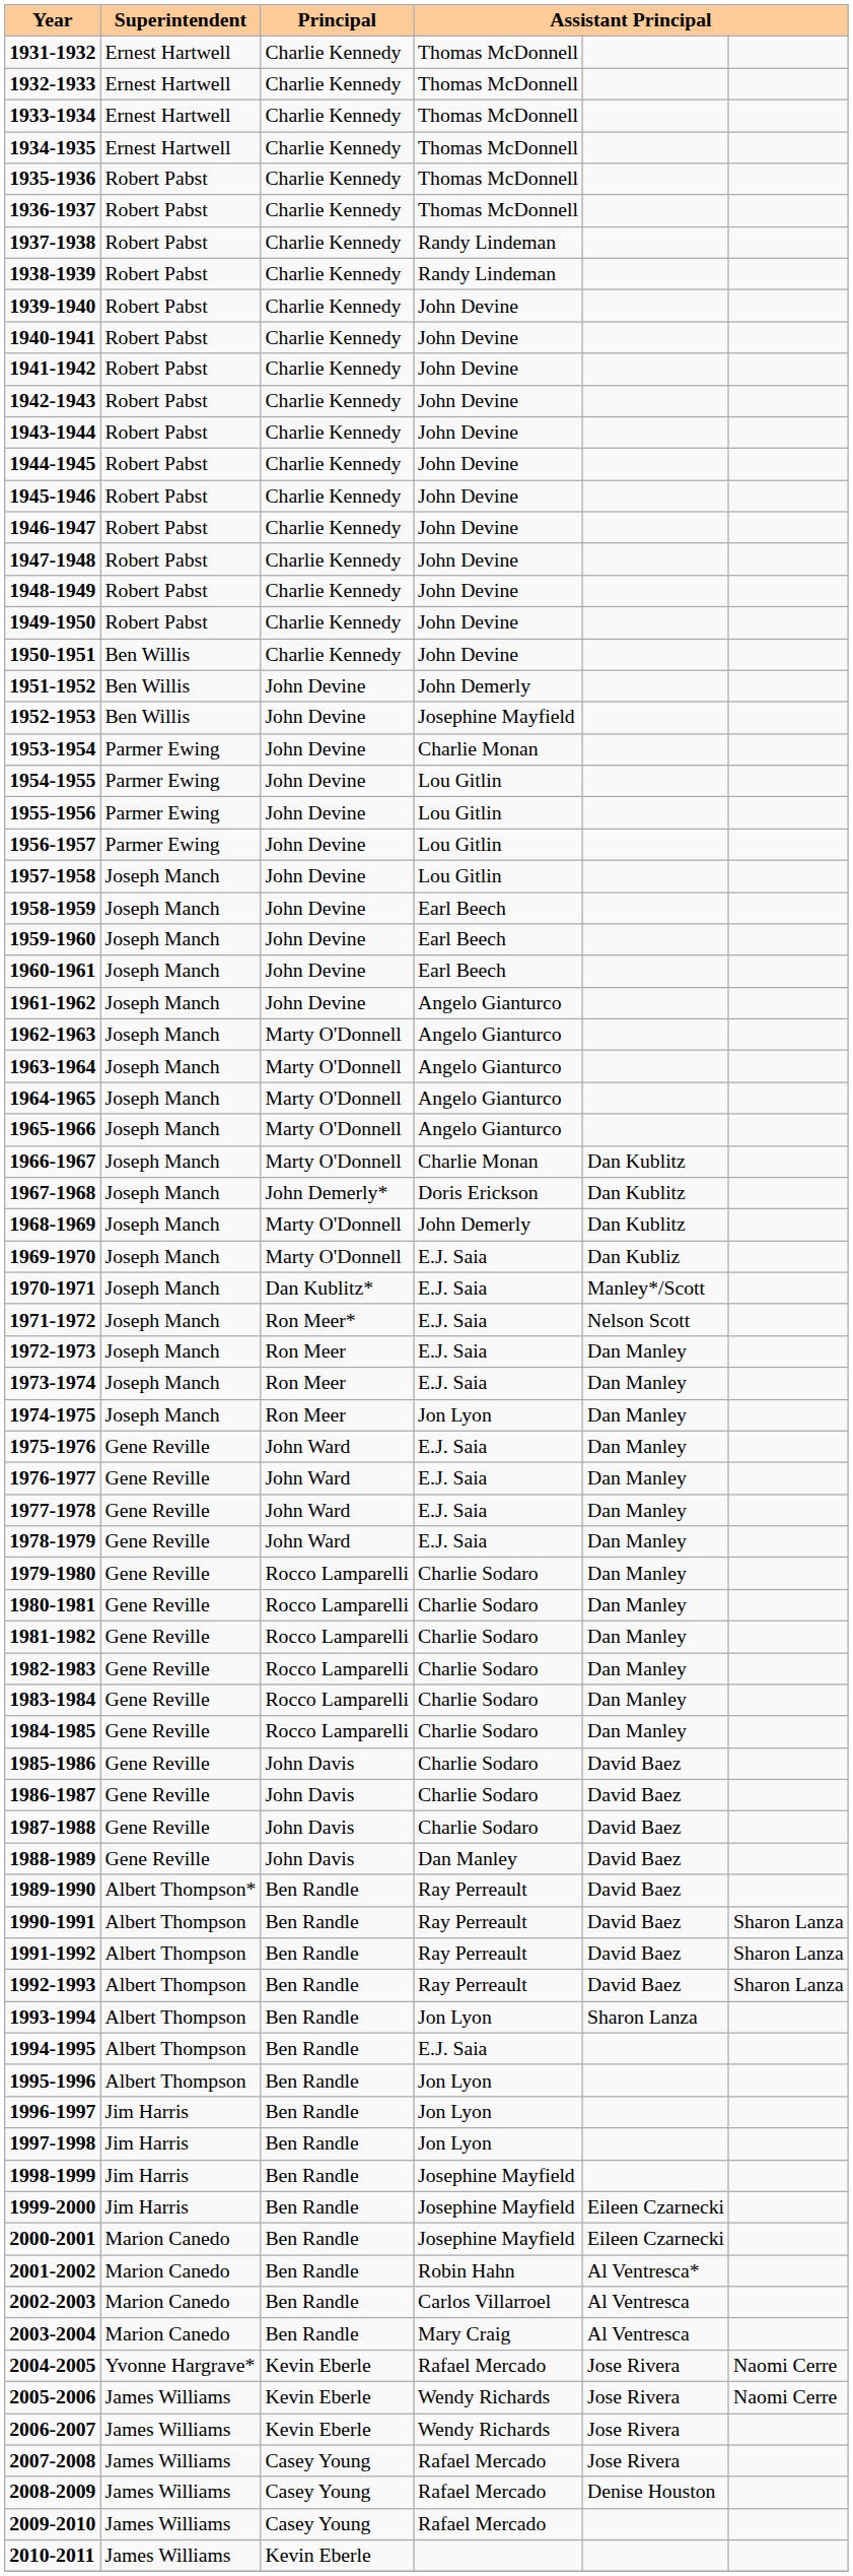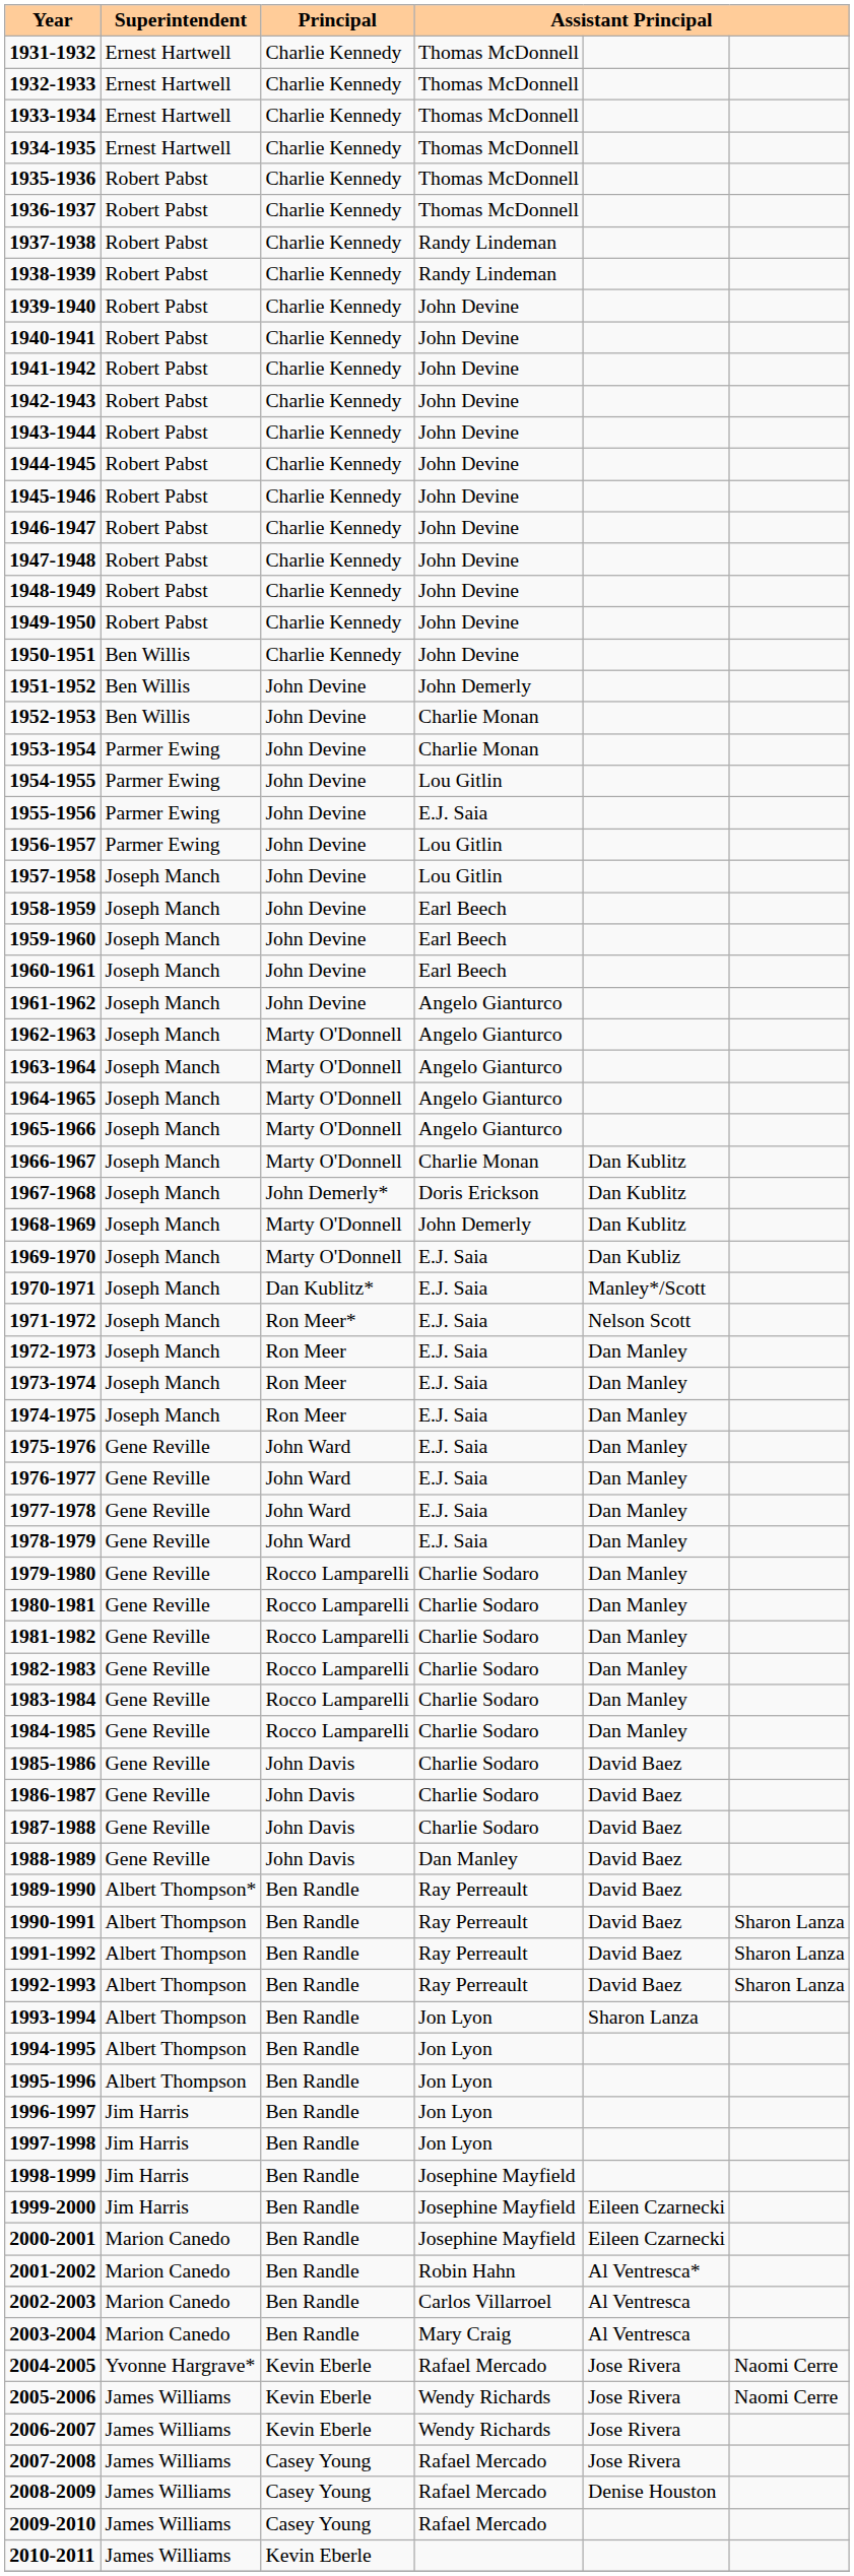1952-1953 | column 4: Josephine Mayfield -> Charlie Monan
1955-1956 | column 4: Lou Gitlin -> E.J. Saia
1974-1975 | column 4: Jon Lyon -> E.J. Saia
1994-1995 | column 4: E.J. Saia -> Jon Lyon
